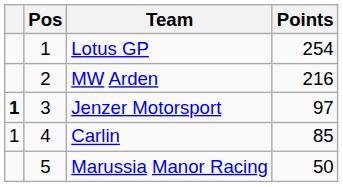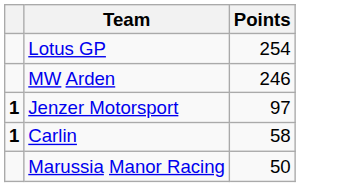- column: Pos | 1 | 2 | 3 | 4 | 5
MW Arden | Points: 216 -> 246
Carlin | column 1: normal -> bold
Carlin | Points: 85 -> 58
